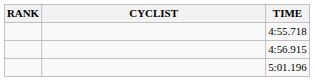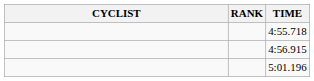columns swapped: RANK <-> CYCLIST
